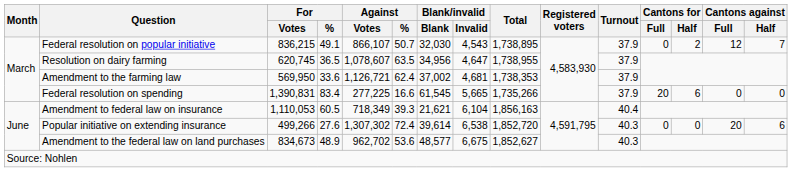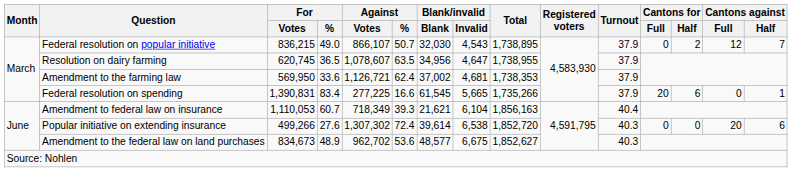Federal resolution on popular initiative | For / %: 49.1 -> 49.0
Federal resolution on spending | Cantons against / Half: 0 -> 1
Amendment to federal law on insurance | For / %: 60.5 -> 60.7
